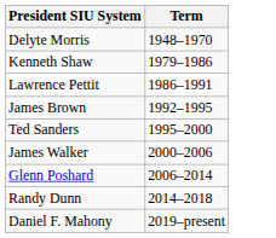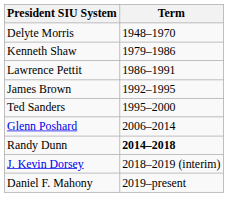- row: James Walker | 2000–2006
Randy Dunn | Term: normal -> bold
+ row: J. Kevin Dorsey | 2018–2019 (interim)
